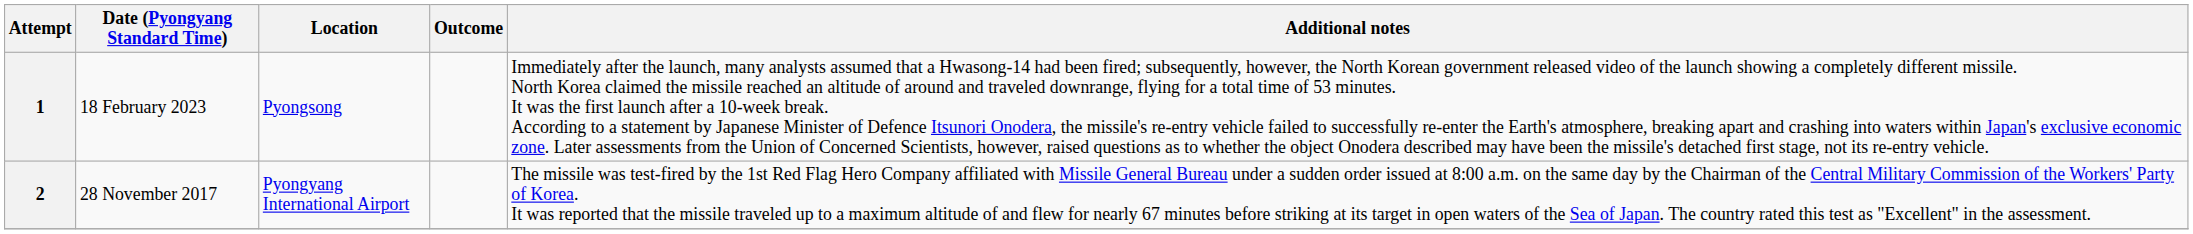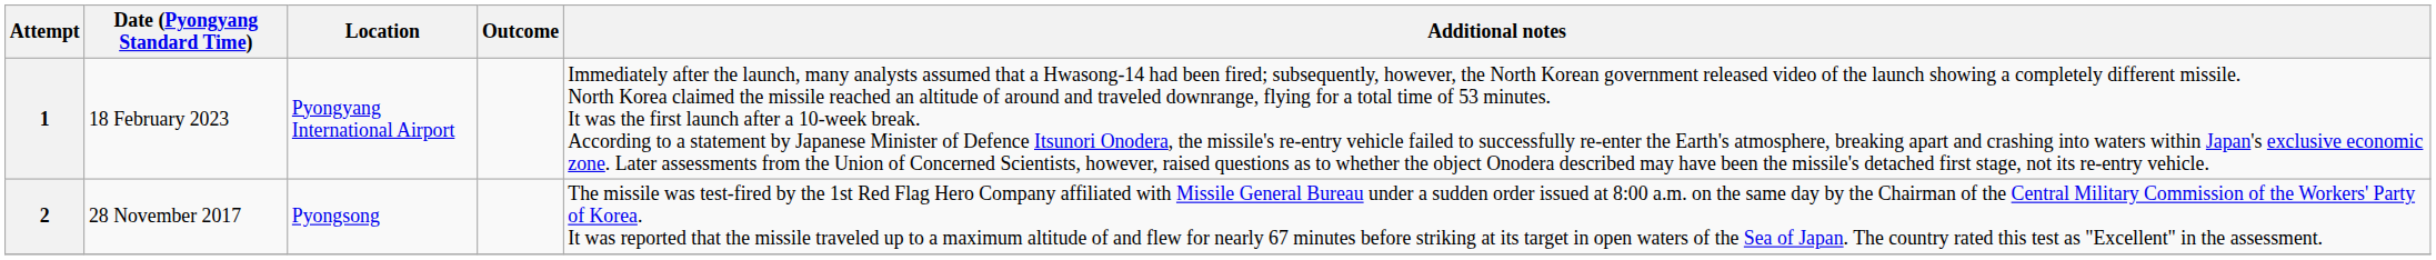1 | Location: Pyongsong -> Pyongyang International Airport
2 | Location: Pyongyang International Airport -> Pyongsong
